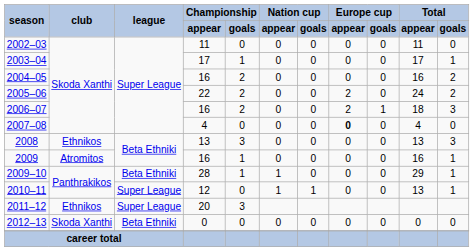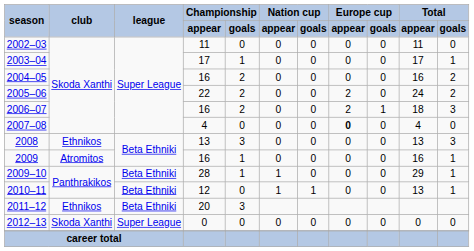2010–11 | league: Super League -> Beta Ethniki
2011–12 | league: Super League -> Beta Ethniki
2012–13 | league: Beta Ethniki -> Super League
